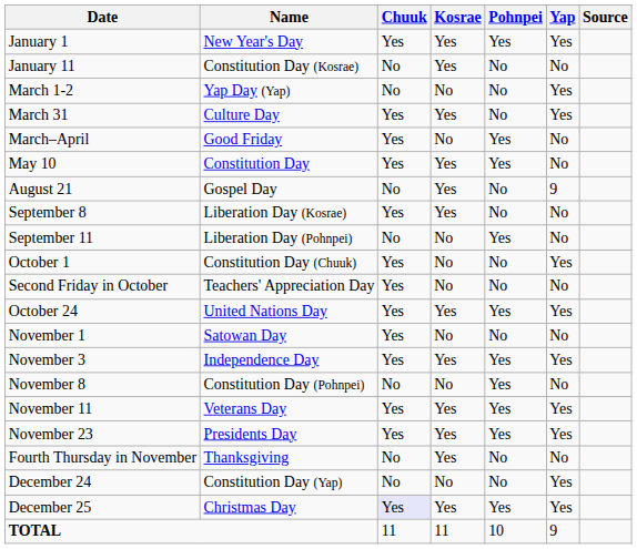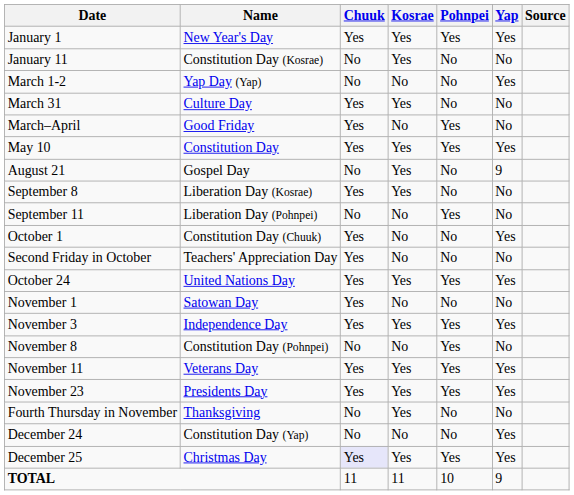March 31 | Yap: Yes -> No
May 10 | Yap: No -> Yes
